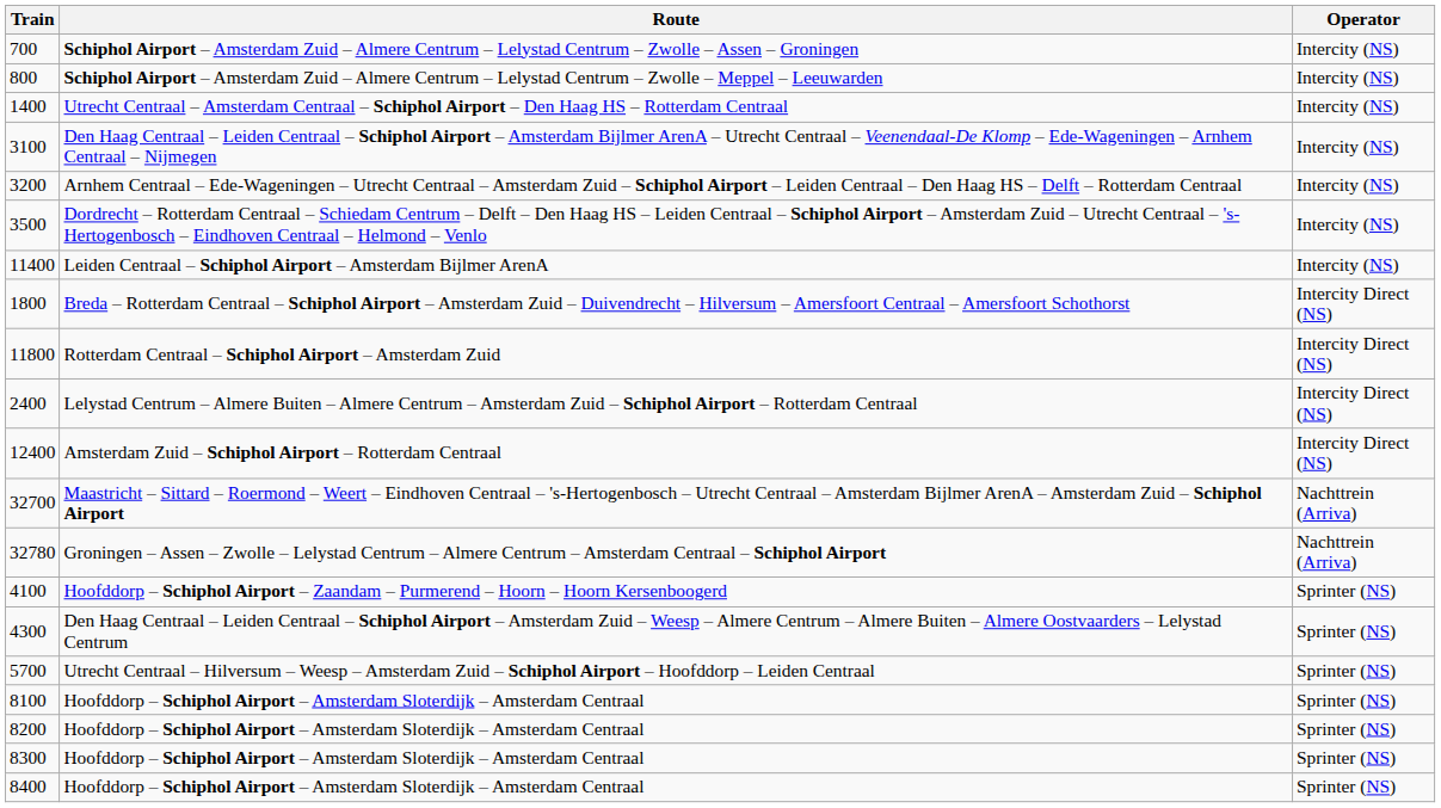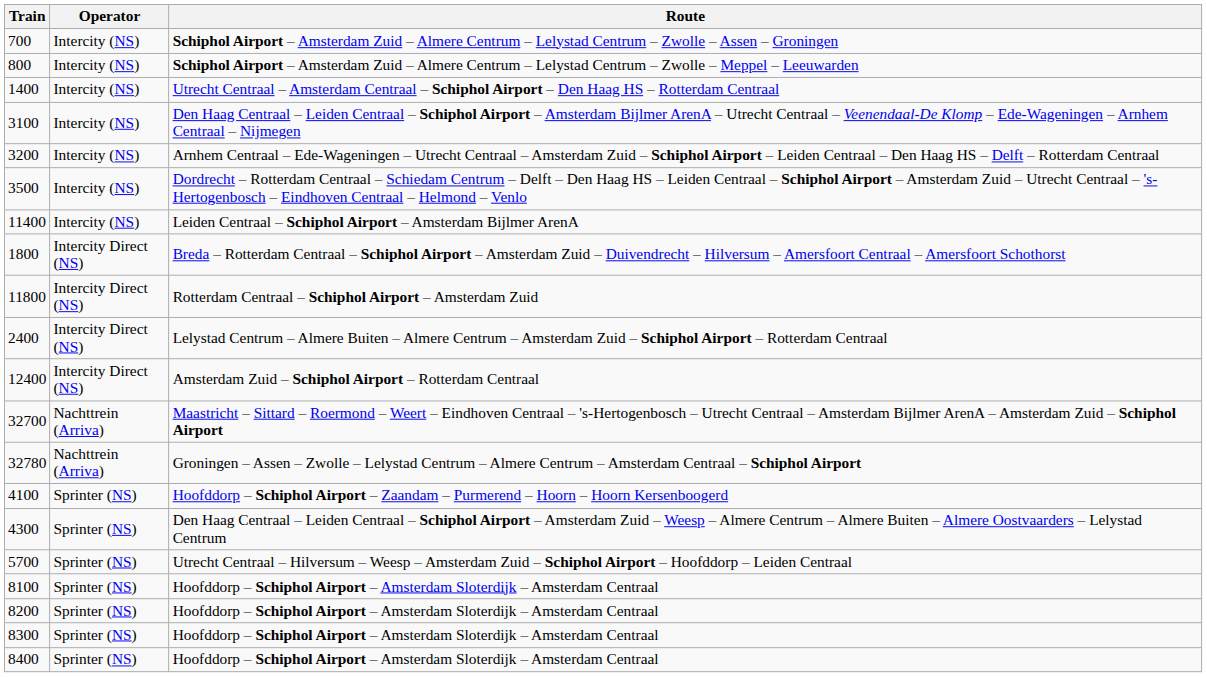columns swapped: Operator <-> Route
